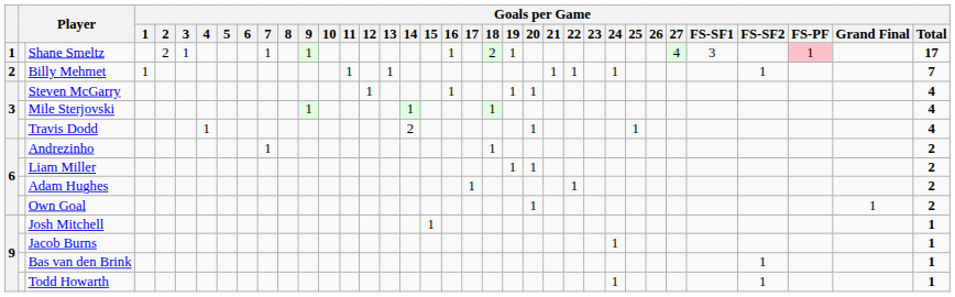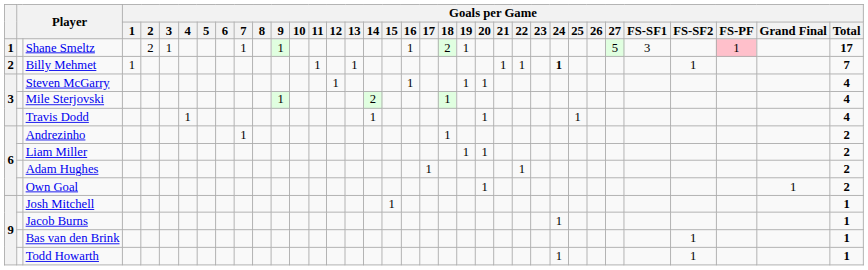Shane Smeltz | Goals per Game / 27: 4 -> 5
Billy Mehmet | Goals per Game / 24: normal -> bold
Mile Sterjovski | Goals per Game / 14: 1 -> 2
Travis Dodd | Goals per Game / 14: 2 -> 1
